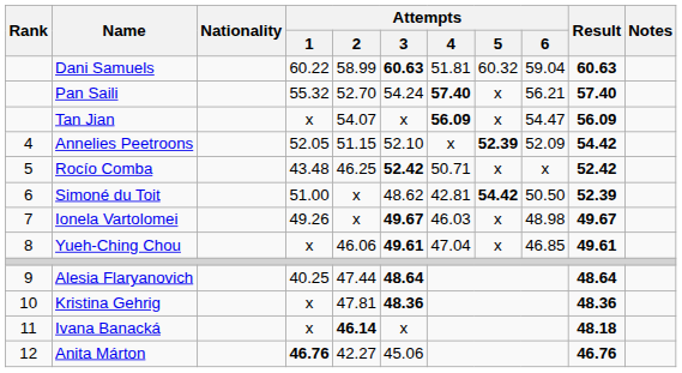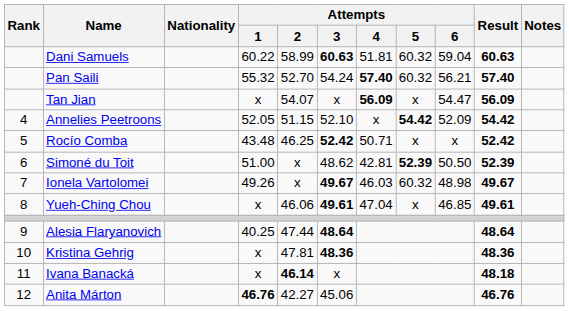Pan Saili | Attempts / 5: x -> 60.32
Annelies Peetroons | Attempts / 5: 52.39 -> 54.42
Simoné du Toit | Attempts / 5: 54.42 -> 52.39
Ionela Vartolomei | Attempts / 5: x -> 60.32
